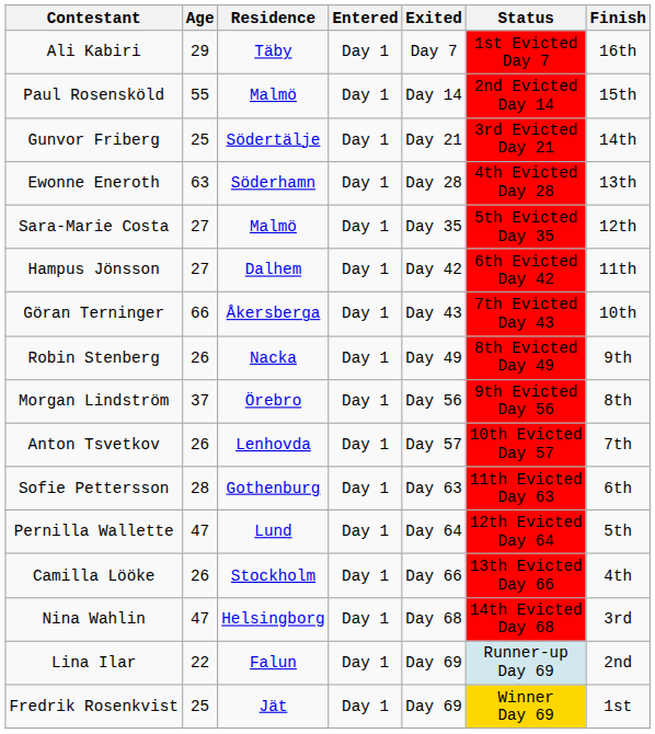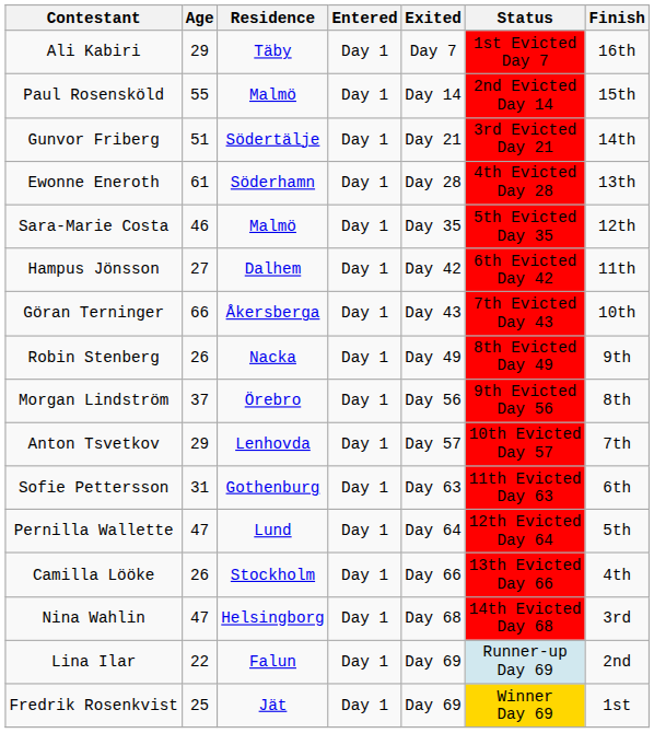Gunvor Friberg | Age: 25 -> 51
Ewonne Eneroth | Age: 63 -> 61
Sara-Marie Costa | Age: 27 -> 46
Anton Tsvetkov | Age: 26 -> 29
Sofie Pettersson | Age: 28 -> 31
